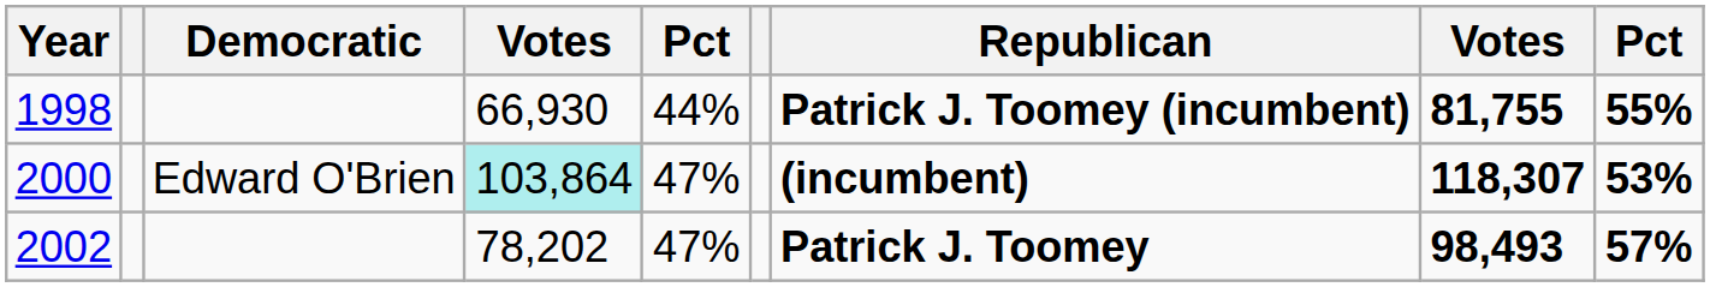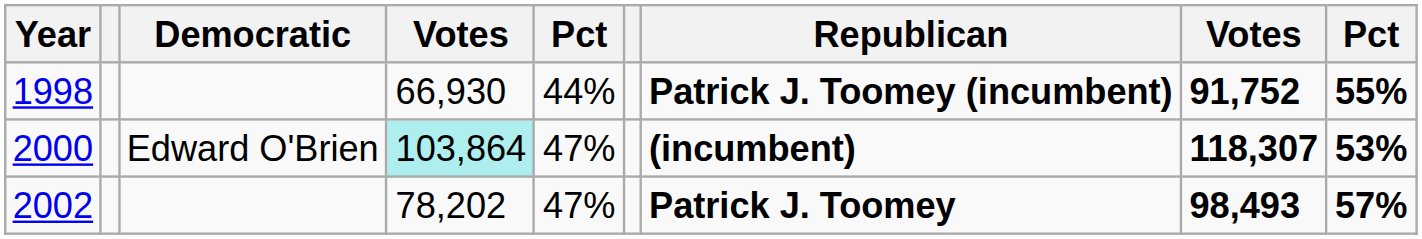1998 | column 8: 81,755 -> 91,752
